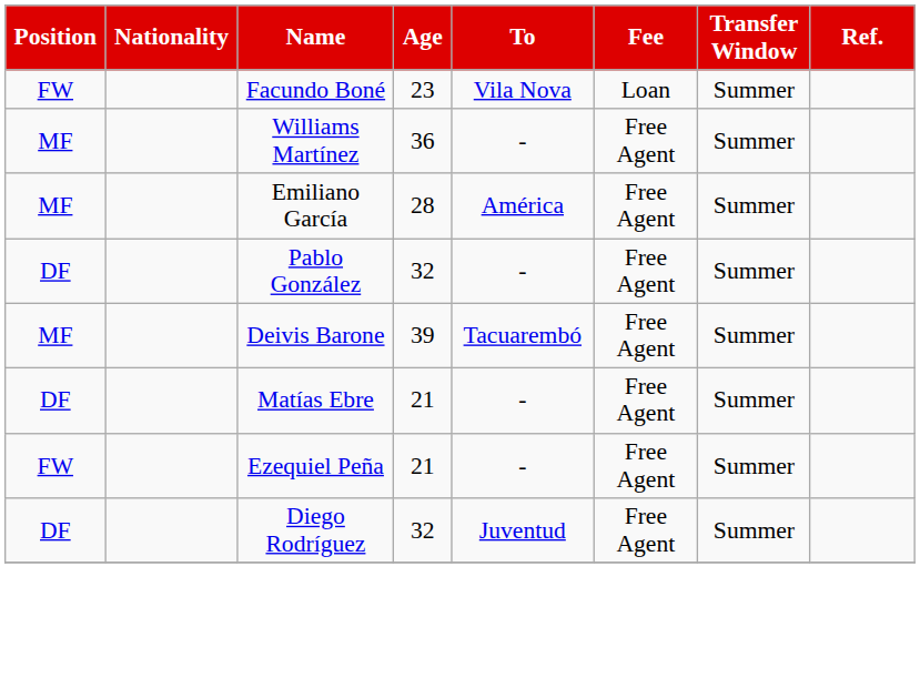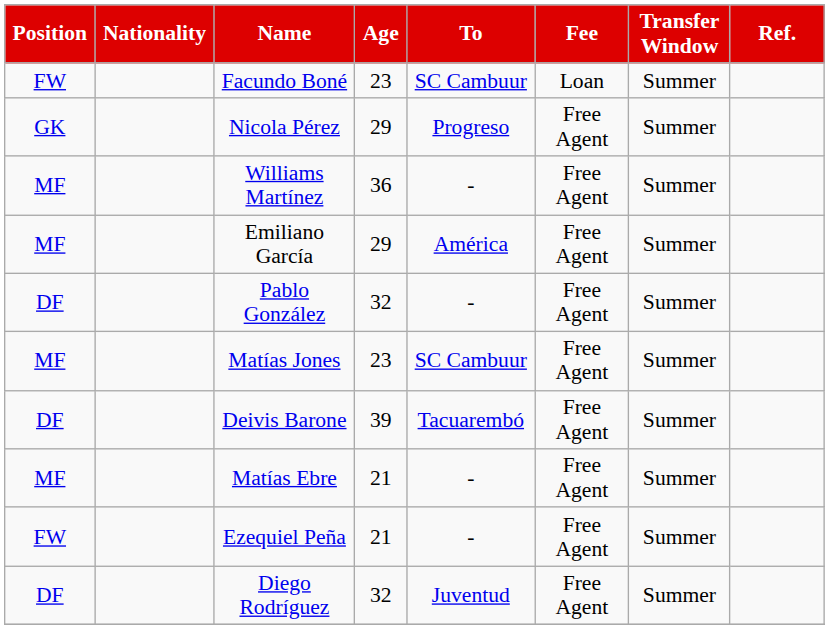Facundo Boné | To: Vila Nova -> SC Cambuur
+ row: GK | Nicola Pérez | 29 | Progreso | Free Agent | Summer
Emiliano García | Age: 28 -> 29
+ row: MF | Matías Jones | 23 | SC Cambuur | Free Agent | Summer
Deivis Barone | Position: MF -> DF
Matías Ebre | Position: DF -> MF
